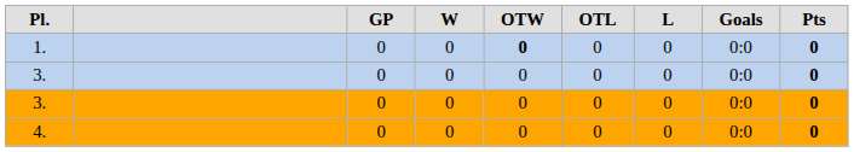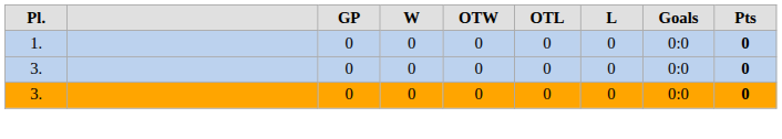1. | column 5: bold -> normal
- row: 4. | 0 | 0 | 0 | 0 | 0 | 0:0 | 0
